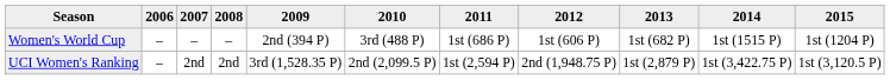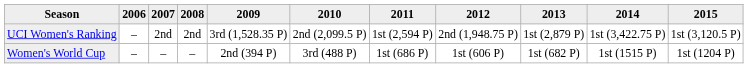rows swapped: Women's World Cup <-> UCI Women's Ranking
